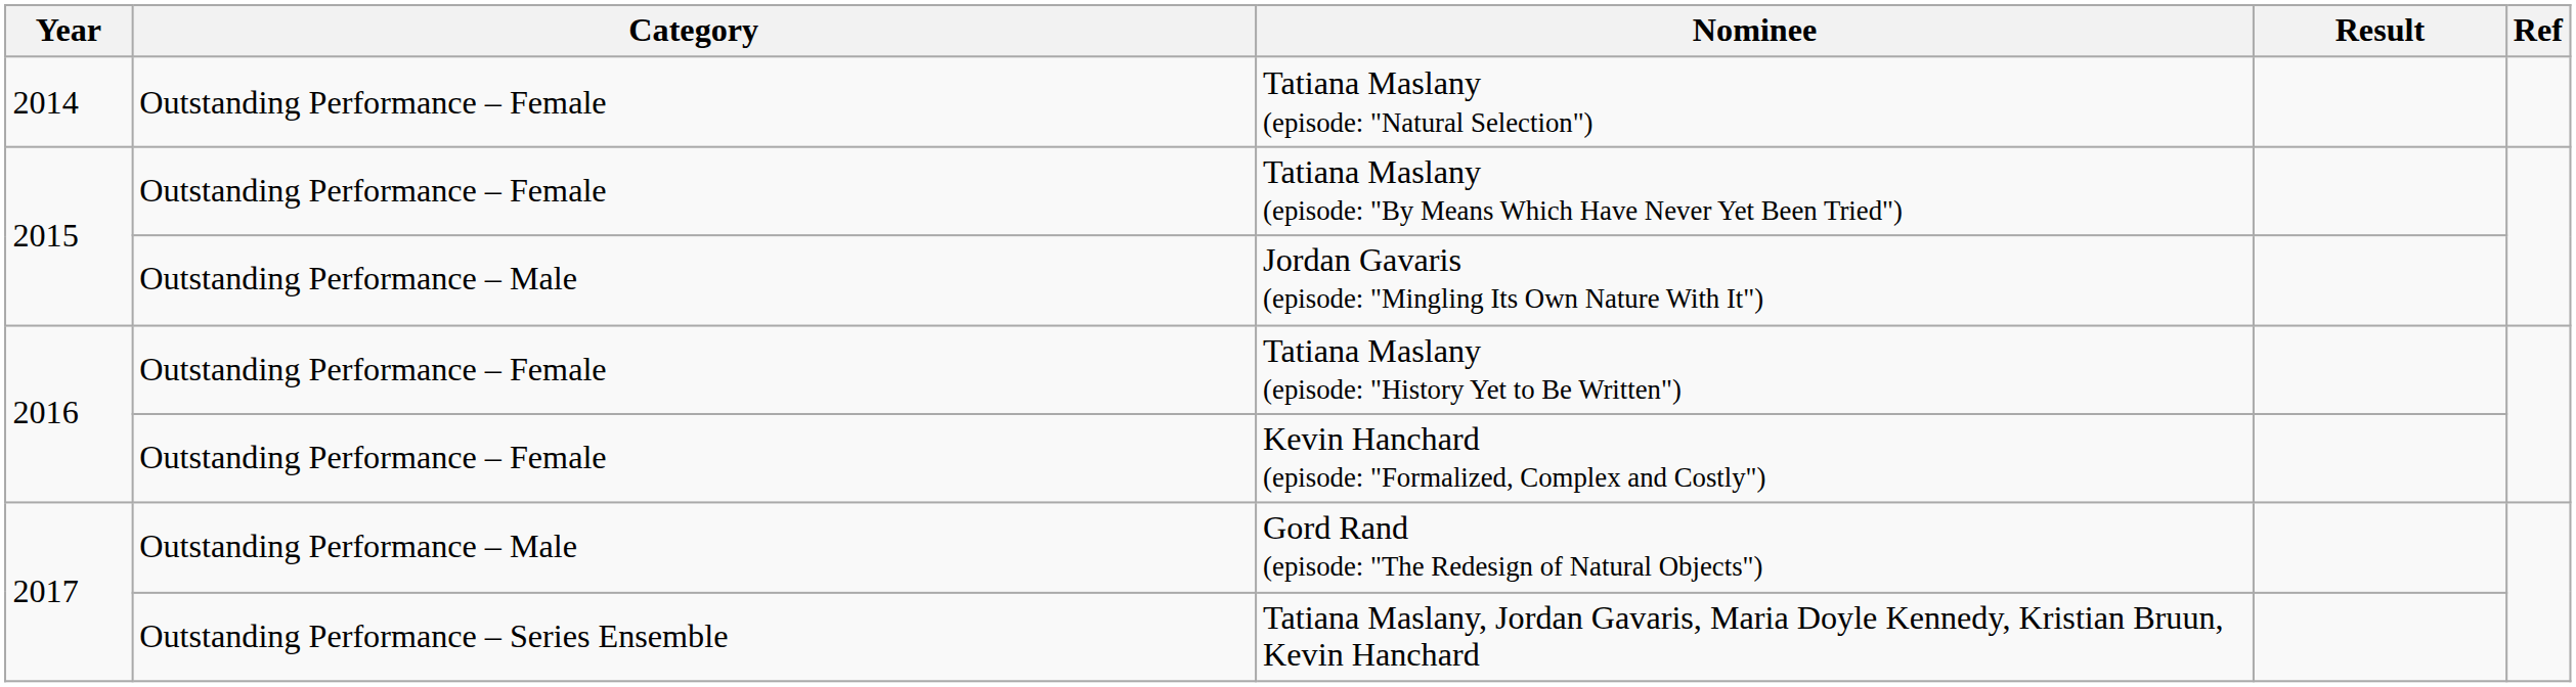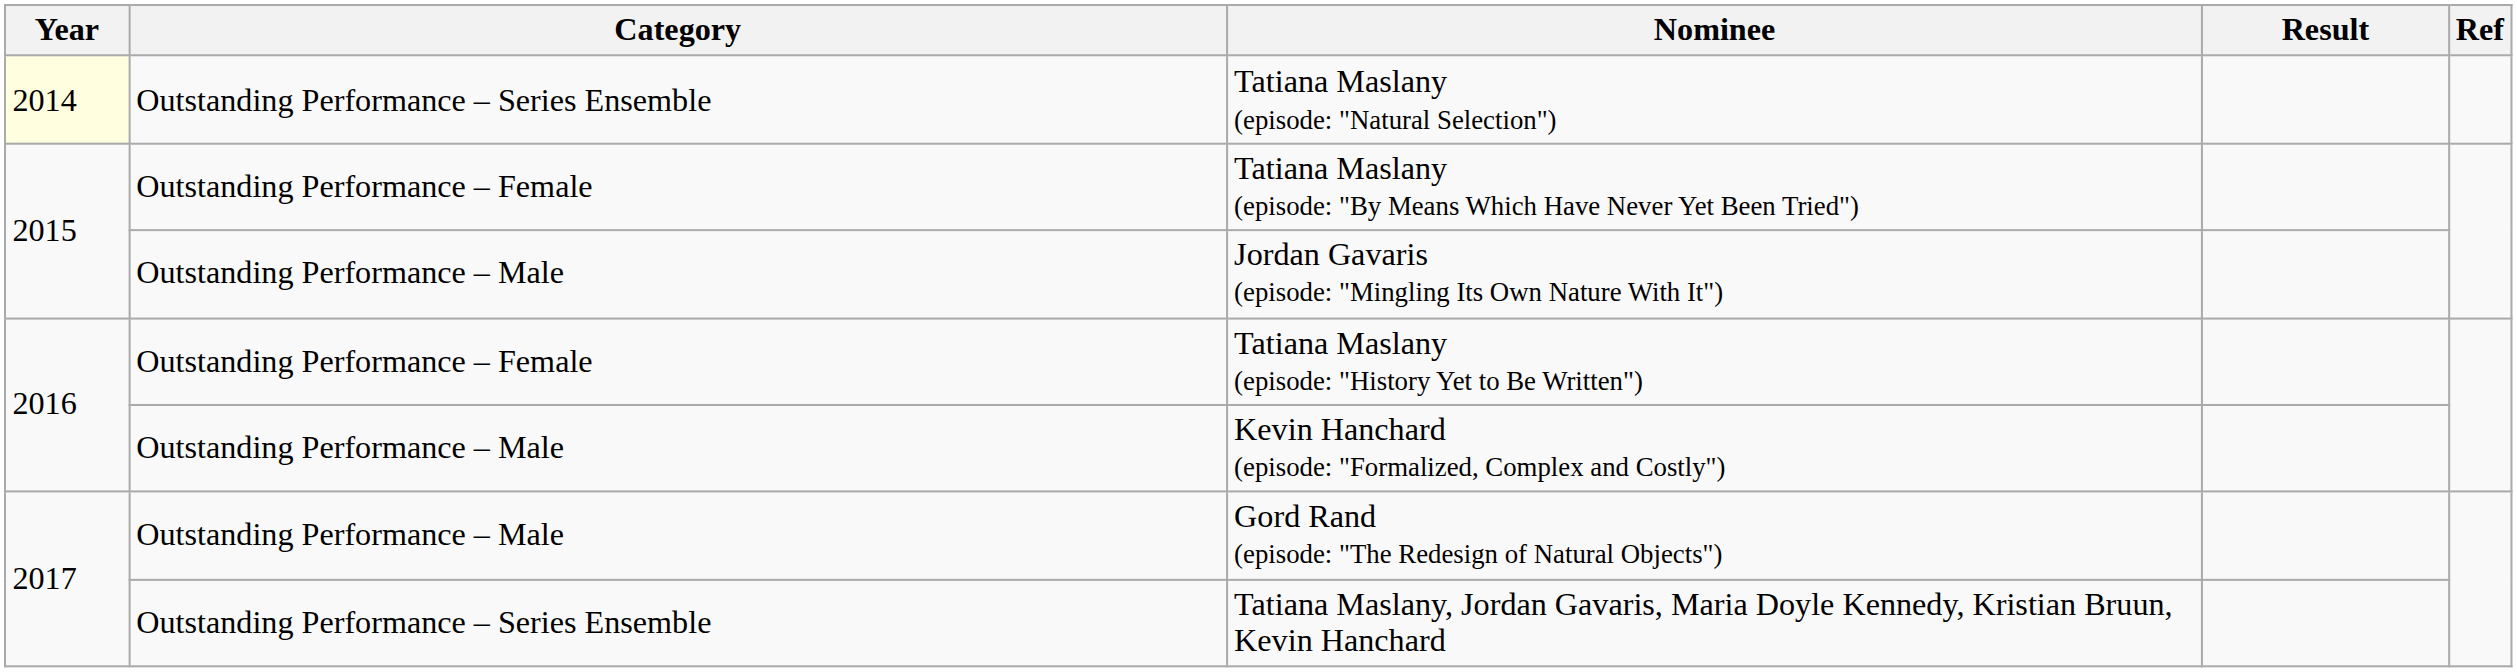Tatiana Maslany (episode: "Natural Selection") | Year: no background -> lightyellow background
Tatiana Maslany (episode: "Natural Selection") | Category: Outstanding Performance – Female -> Outstanding Performance – Series Ensemble
Kevin Hanchard (episode: "Formalized, Complex and Costly") | Category: Outstanding Performance – Female -> Outstanding Performance – Male
